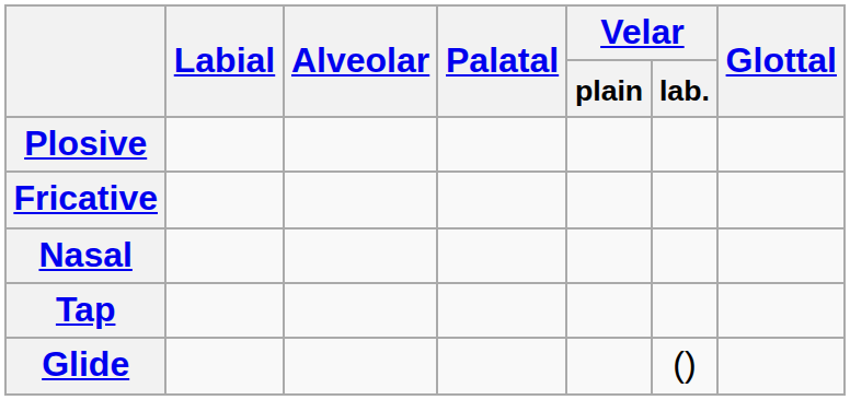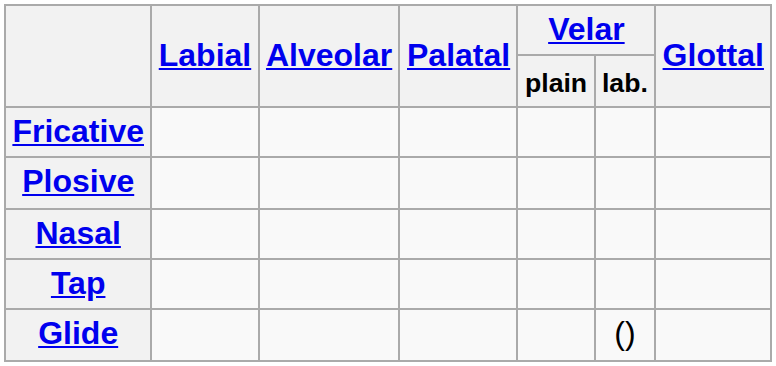rows swapped: Plosive <-> Fricative
